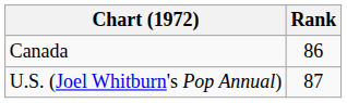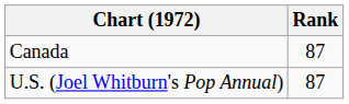Canada | Rank: 86 -> 87
